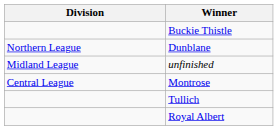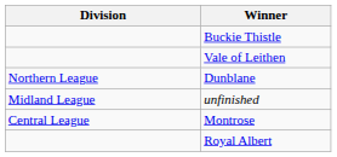+ row: Vale of Leithen
- row: Tullich
